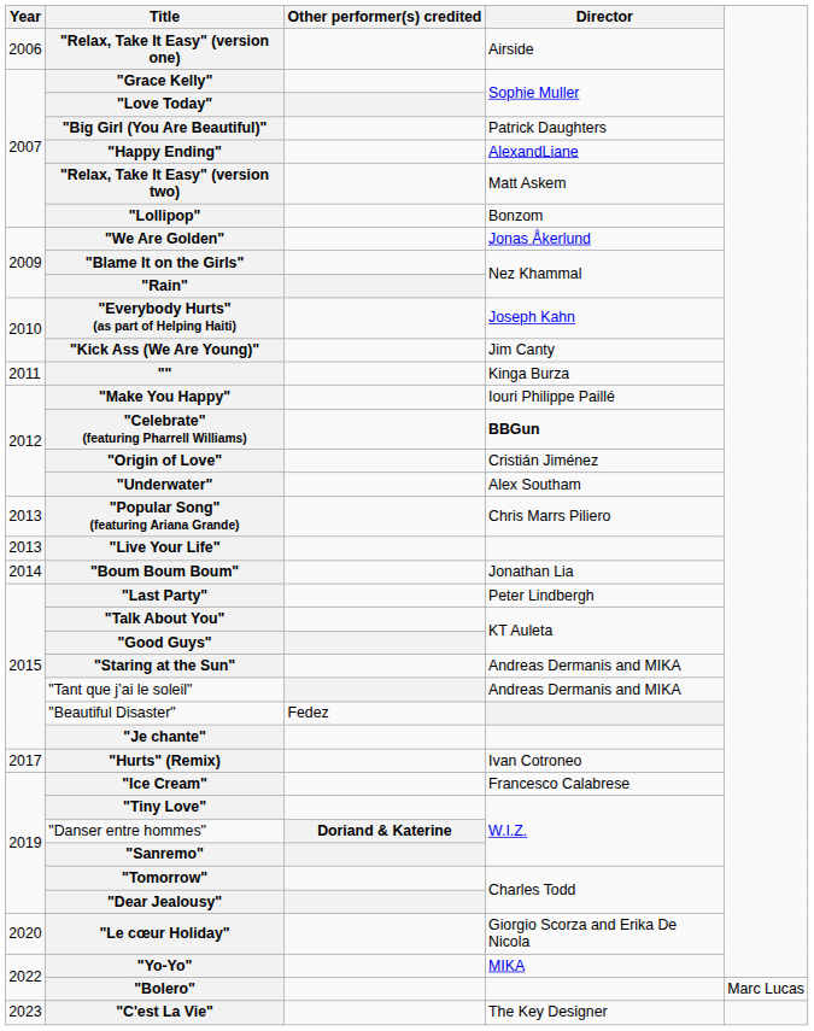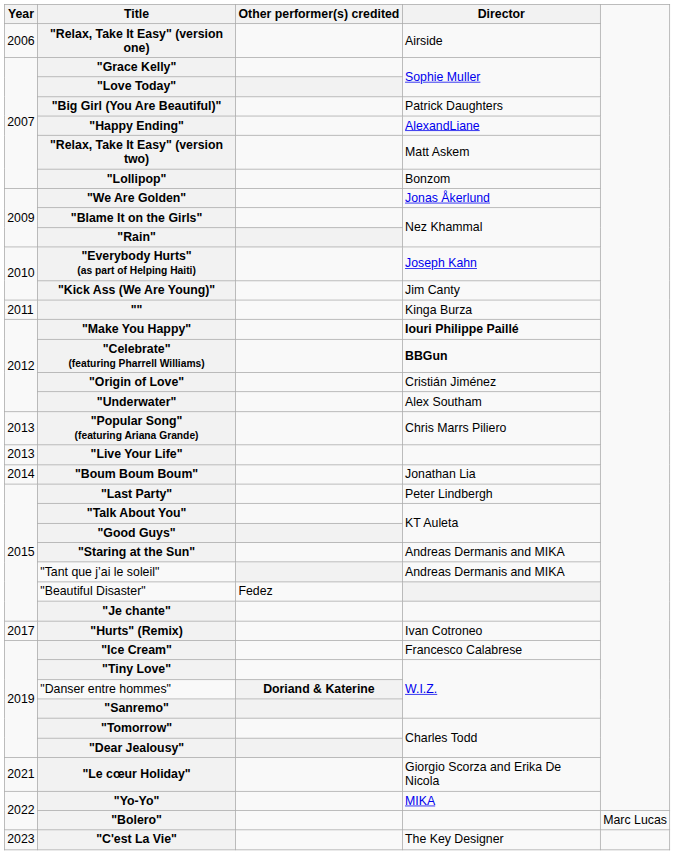"Make You Happy" | Director: normal -> bold
"Le cœur Holiday" | Year: 2020 -> 2021
